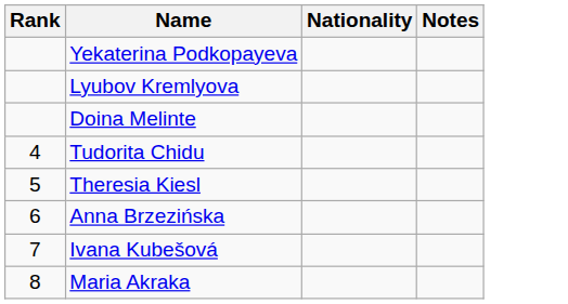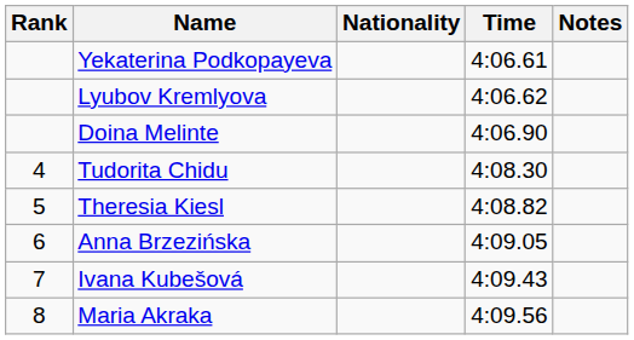+ column: Time | 4:06.61 | 4:06.62 | 4:06.90 | 4:08.30 | 4:08.82 | 4:09.05 | 4:09.43 | 4:09.56
